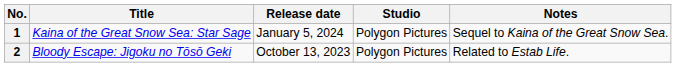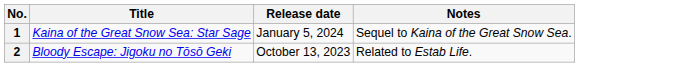- column: Studio | Polygon Pictures | Polygon Pictures
